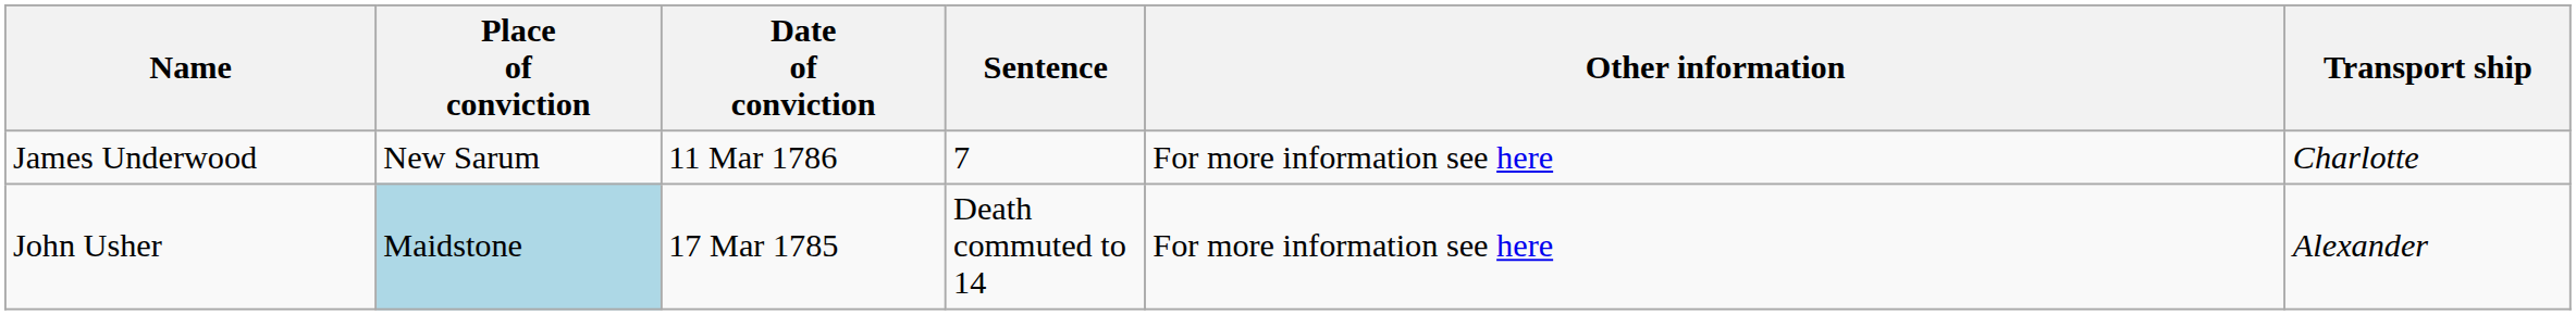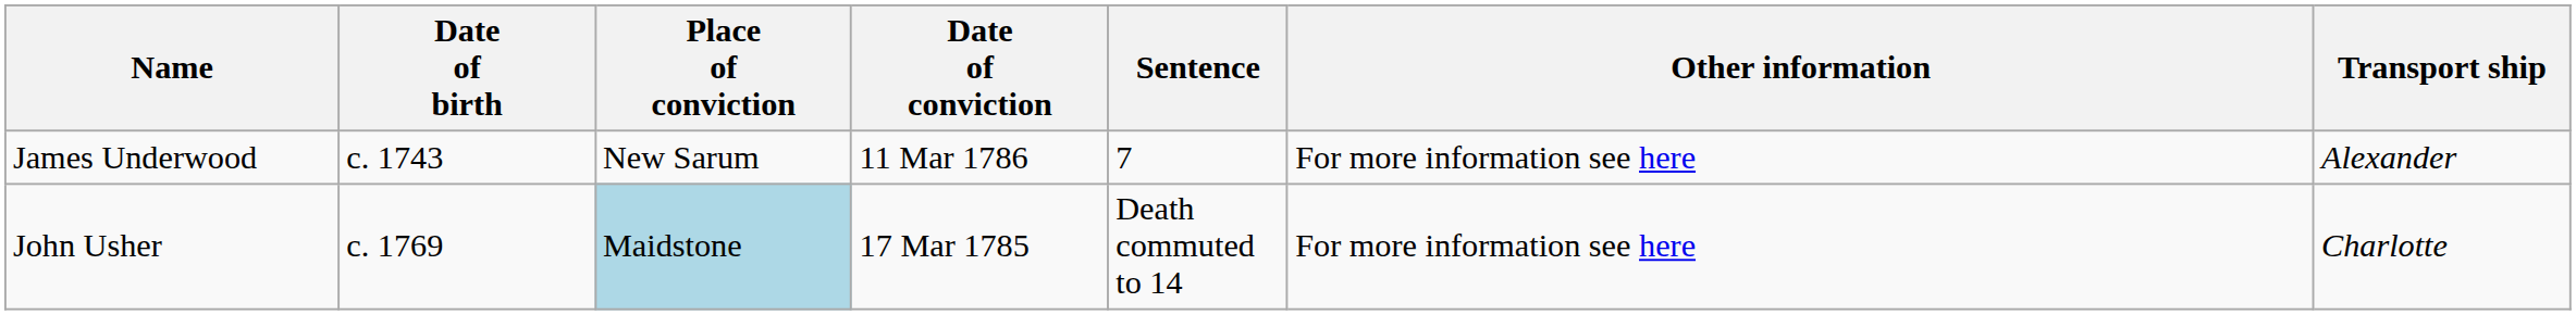+ column: Date of birth | c. 1743 | c. 1769
James Underwood | Transport ship: Charlotte -> Alexander
John Usher | Transport ship: Alexander -> Charlotte
